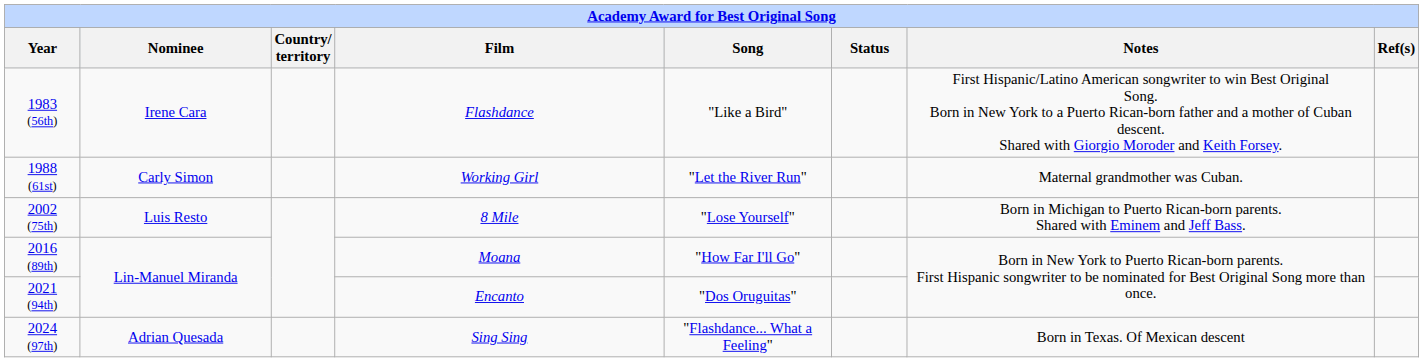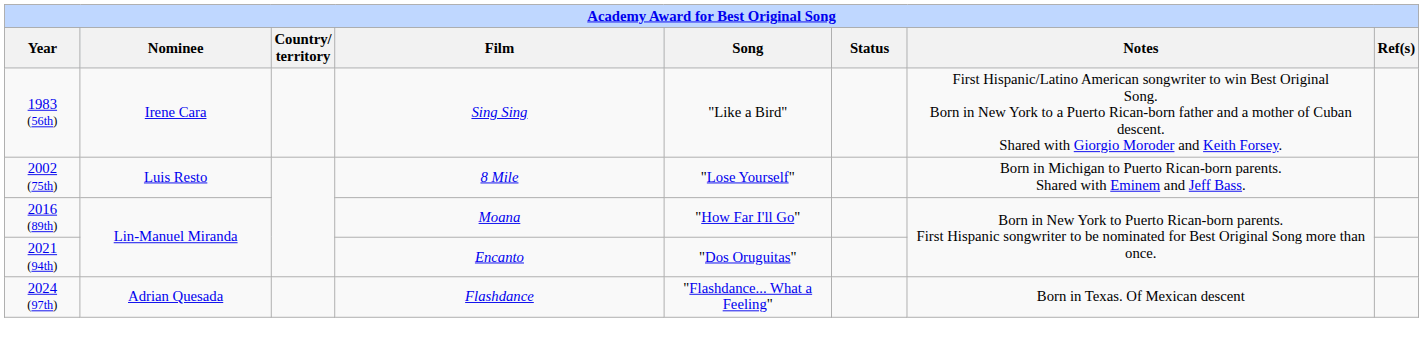1983 (56th) | Film: Flashdance -> Sing Sing
- row: 1988 (61st) | Carly Simon | Working Girl | "Let the River Run" | Maternal grandmother was Cuban.
2024 (97th) | Film: Sing Sing -> Flashdance
